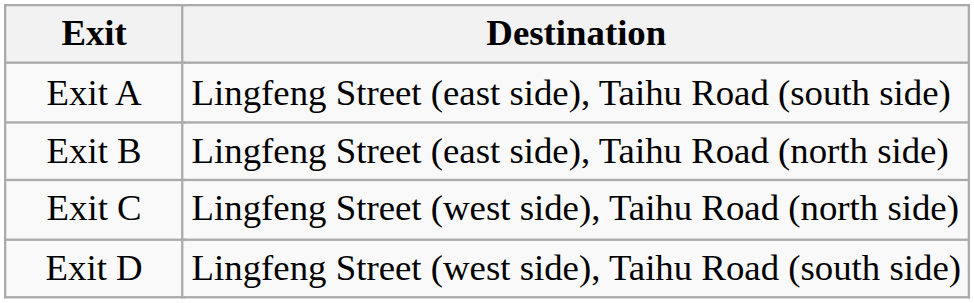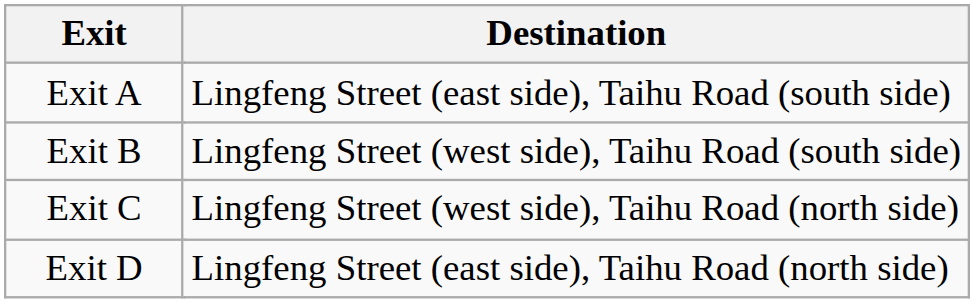Exit B | Destination: Lingfeng Street (east side), Taihu Road (north side) -> Lingfeng Street (west side), Taihu Road (south side)
Exit D | Destination: Lingfeng Street (west side), Taihu Road (south side) -> Lingfeng Street (east side), Taihu Road (north side)
